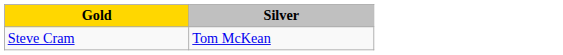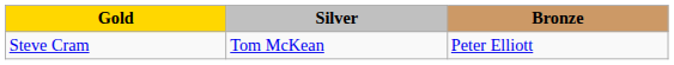+ column: Bronze | Peter Elliott
